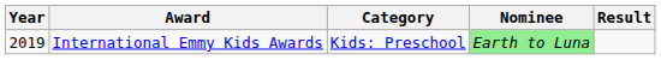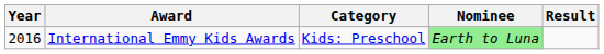International Emmy Kids Awards | Year: 2019 -> 2016
